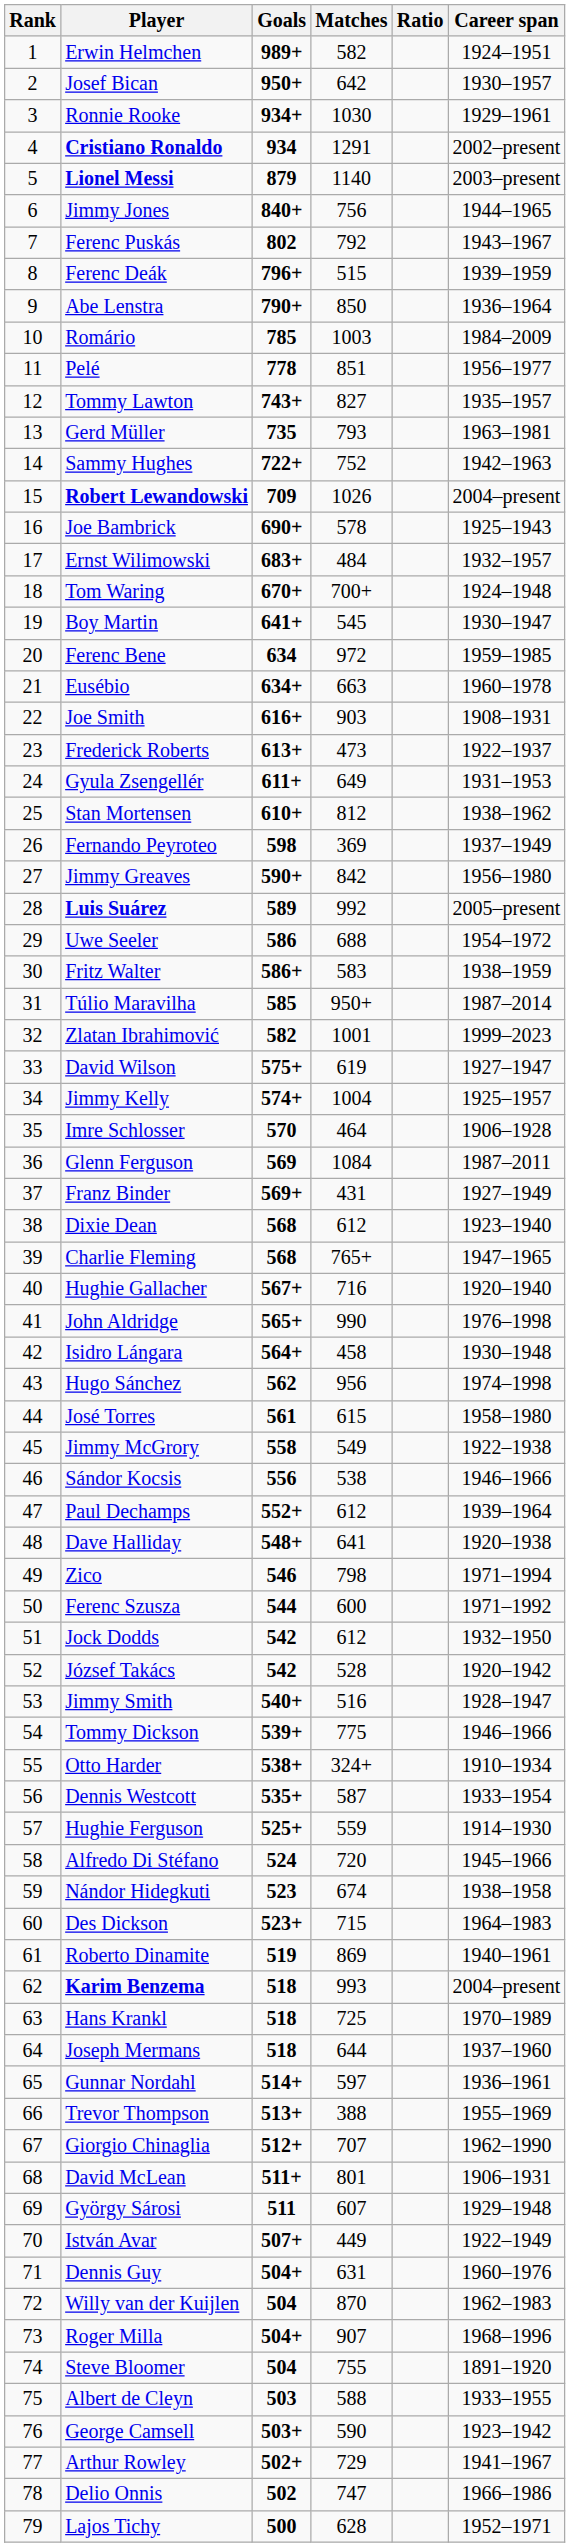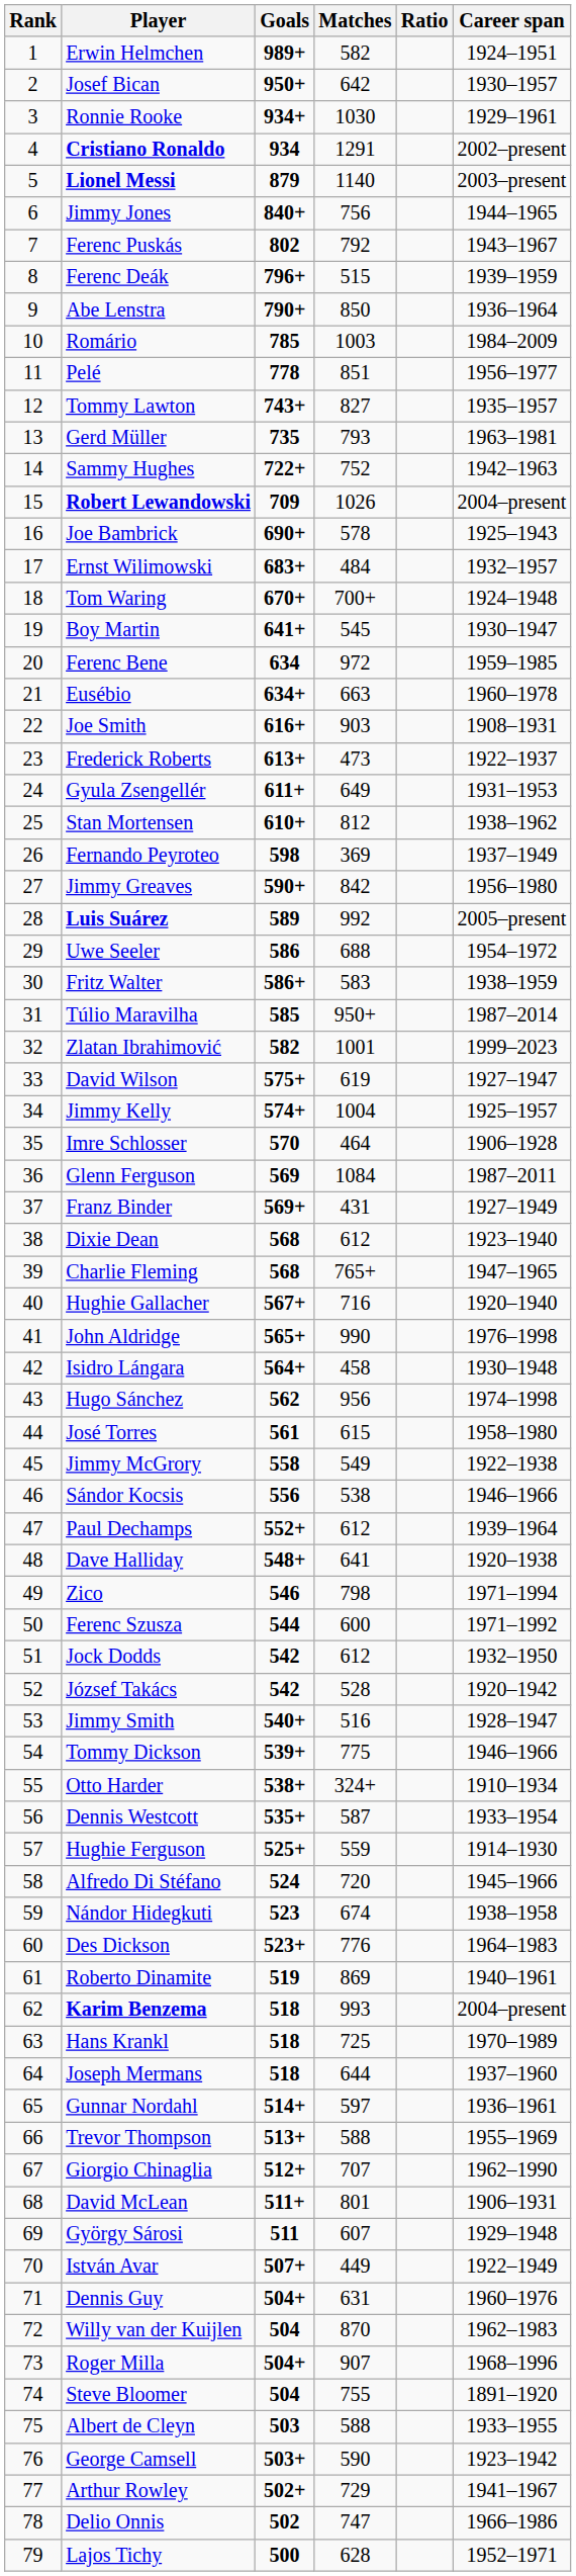Des Dickson | Matches: 715 -> 776
Trevor Thompson | Matches: 388 -> 588
